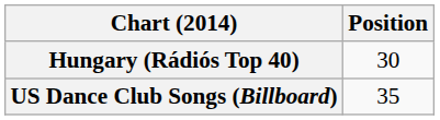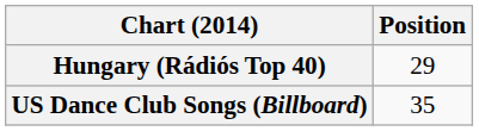Hungary (Rádiós Top 40) | Position: 30 -> 29
